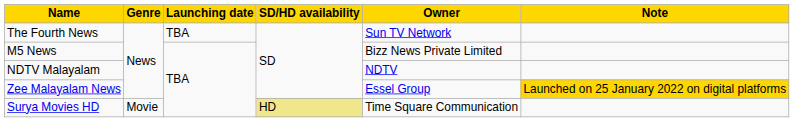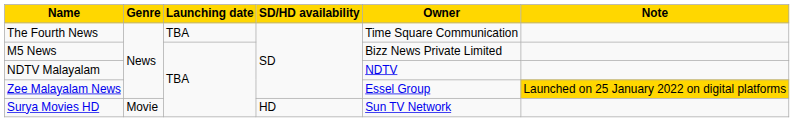The Fourth News | Owner: Sun TV Network -> Time Square Communication
Surya Movies HD | SD/HD availability: khaki background -> no background
Surya Movies HD | Owner: Time Square Communication -> Sun TV Network
